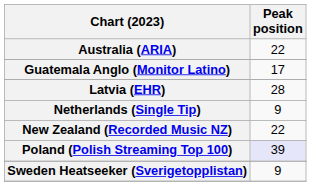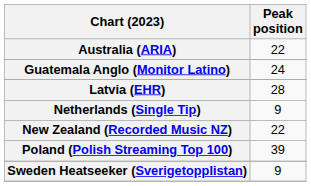Guatemala Anglo (Monitor Latino) | Peak position: 17 -> 24
Poland (Polish Streaming Top 100) | Peak position: lavender background -> no background
